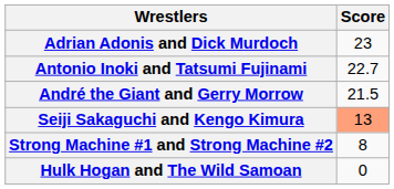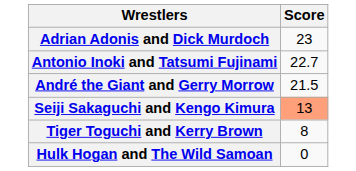+ row: Tiger Toguchi and Kerry Brown | 8
- row: Strong Machine #1 and Strong Machine #2 | 8
